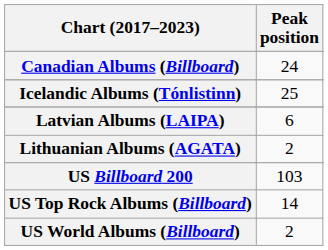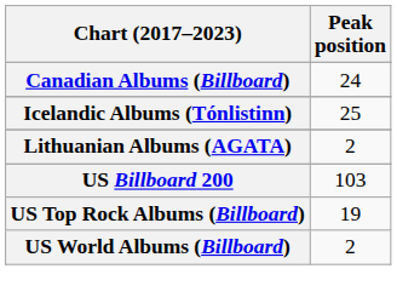- row: Latvian Albums (LAIPA) | 6
US Top Rock Albums (Billboard) | Peak position: 14 -> 19
